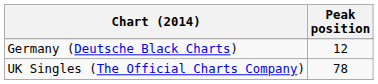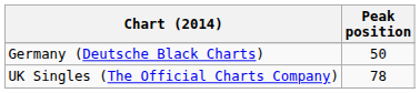Germany (Deutsche Black Charts) | Peak position: 12 -> 50
